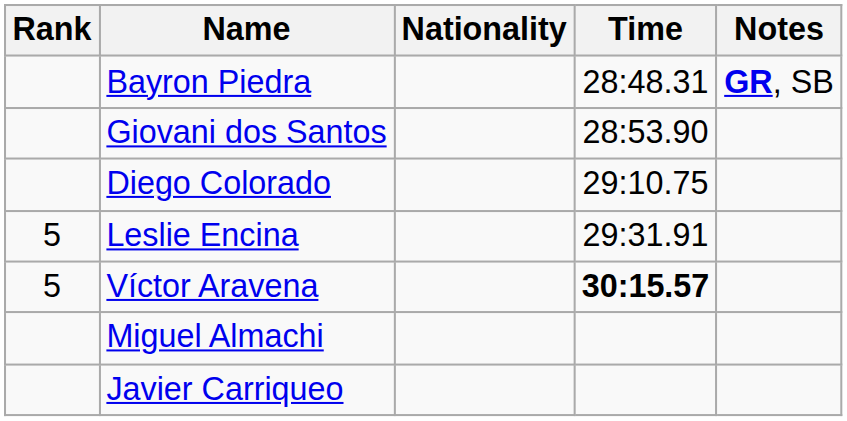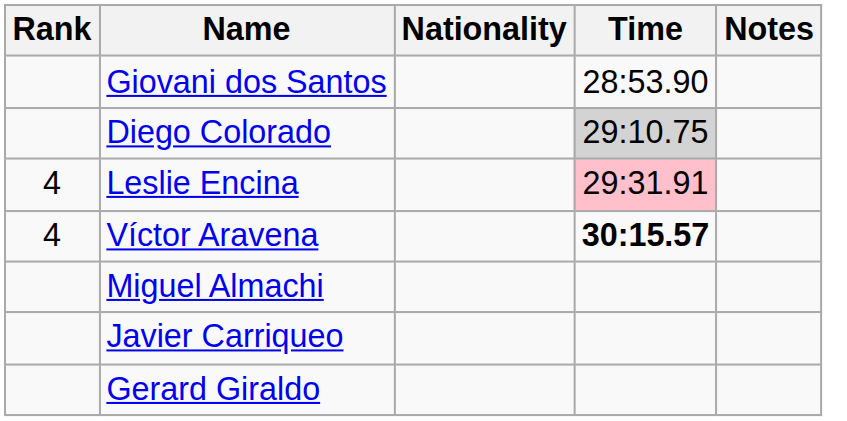- row: Bayron Piedra | 28:48.31 | GR, SB
Diego Colorado | Time: no background -> lightgrey background
Leslie Encina | Rank: 5 -> 4
Leslie Encina | Time: no background -> pink background
Víctor Aravena | Rank: 5 -> 4
+ row: Gerard Giraldo
